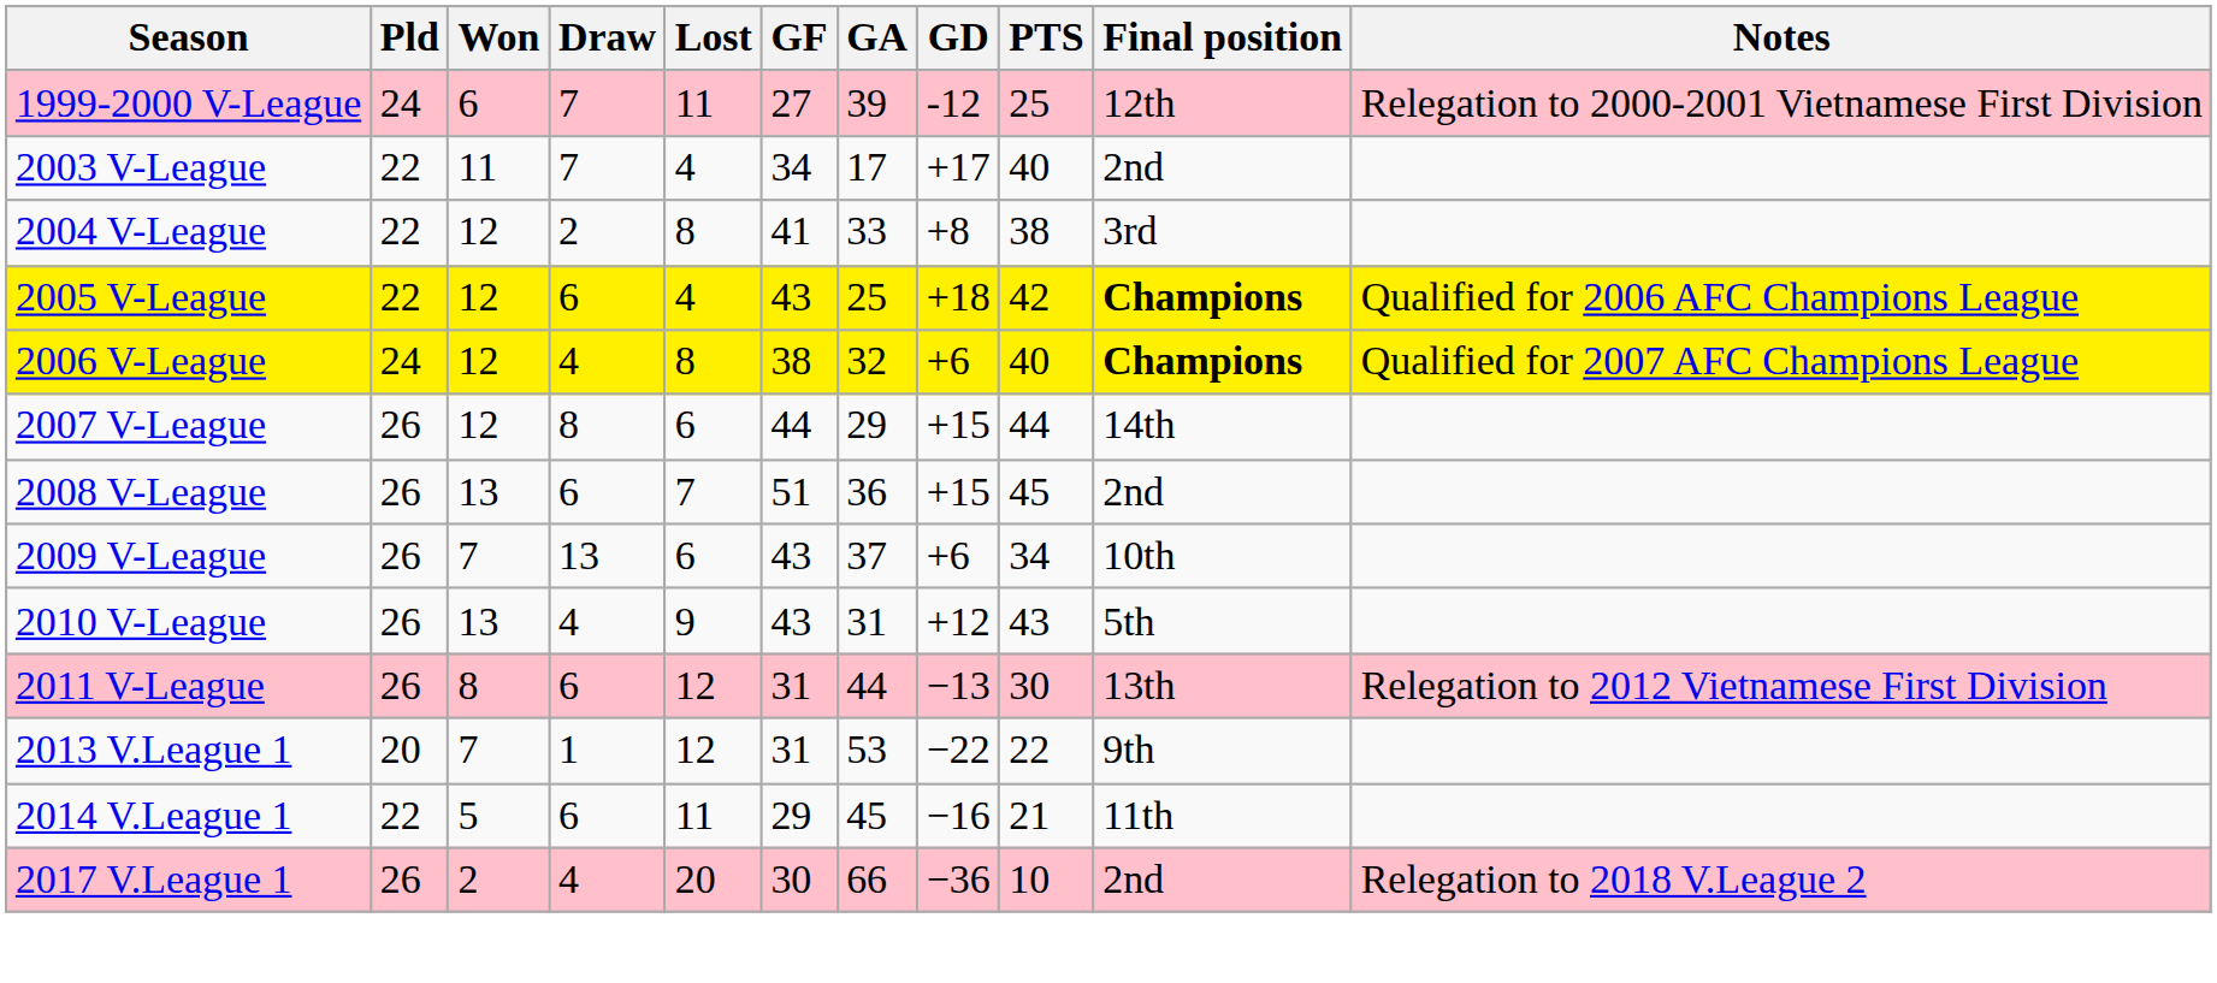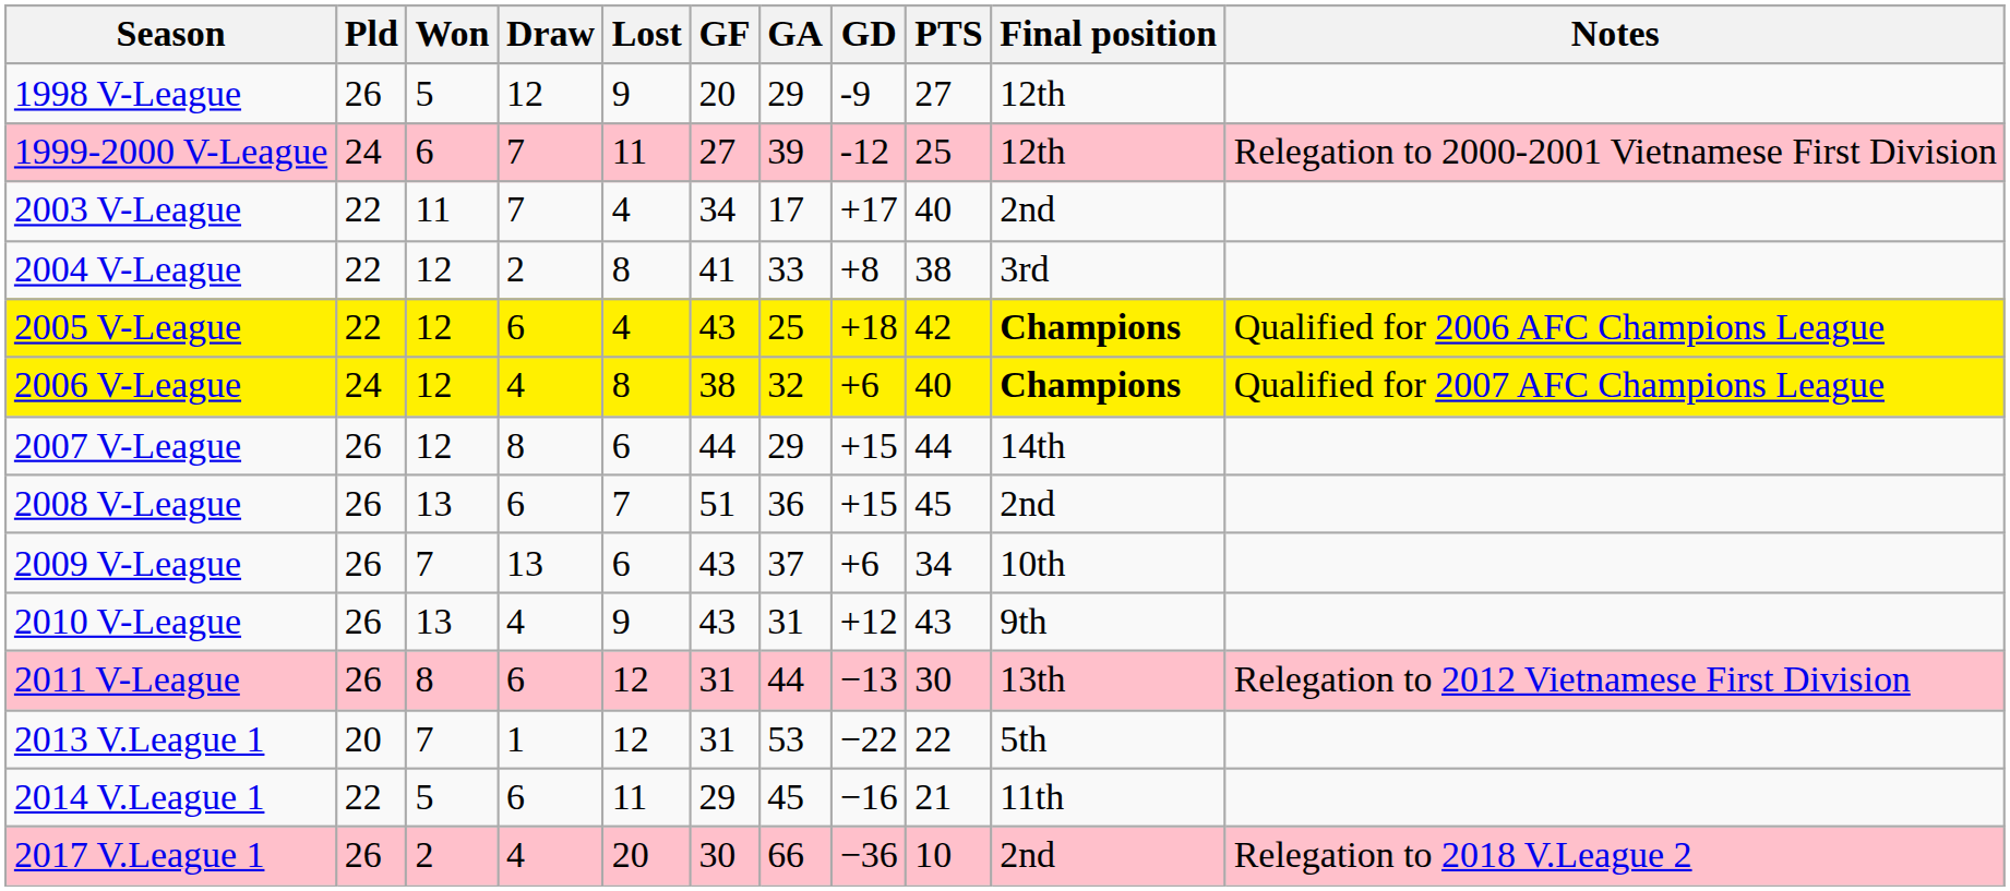+ row: 1998 V-League | 26 | 5 | 12 | 9 | 20 | 29 | -9 | 27 | 12th
2010 V-League | Final position: 5th -> 9th
2013 V.League 1 | Final position: 9th -> 5th
